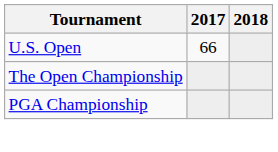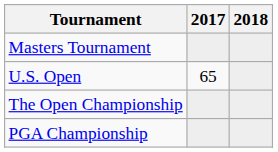+ row: Masters Tournament
U.S. Open | 2017: 66 -> 65
